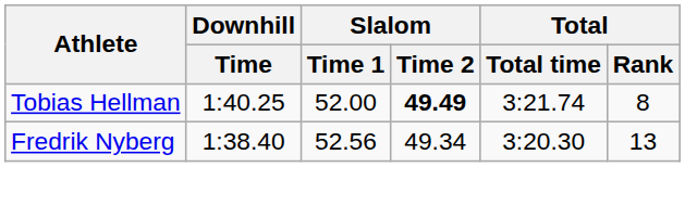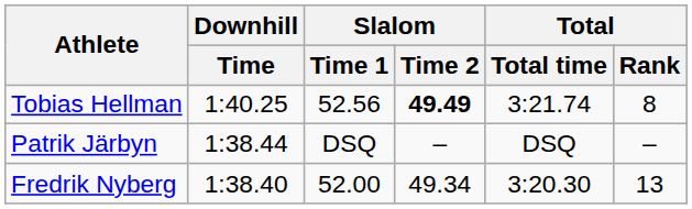Tobias Hellman | Slalom / Time 1: 52.00 -> 52.56
+ row: Patrik Järbyn | 1:38.44 | DSQ | – | DSQ | –
Fredrik Nyberg | Slalom / Time 1: 52.56 -> 52.00
